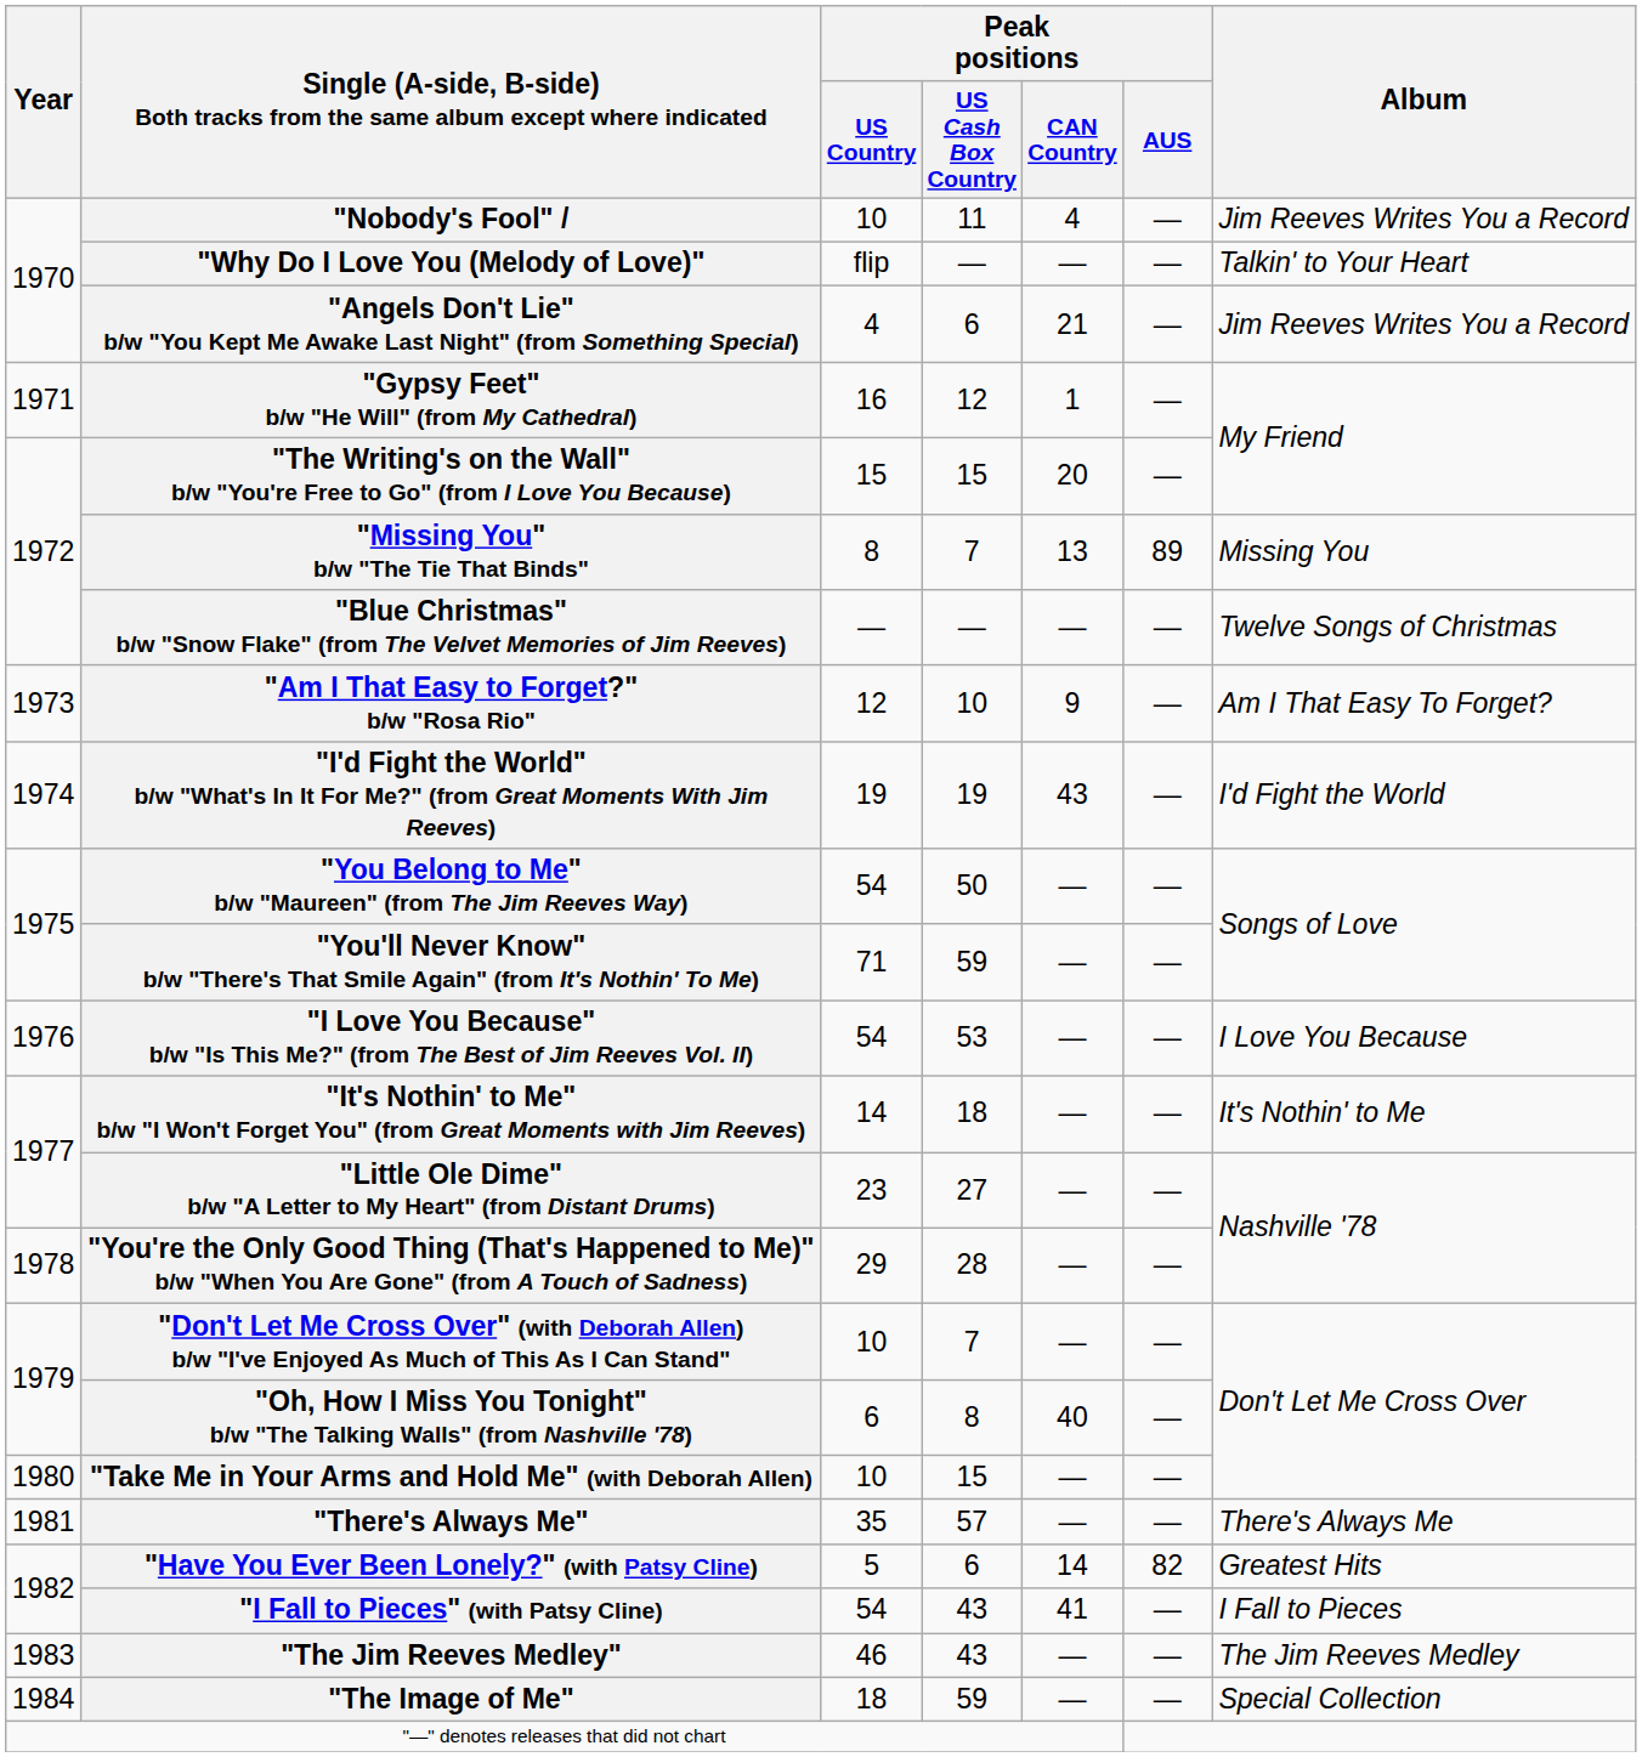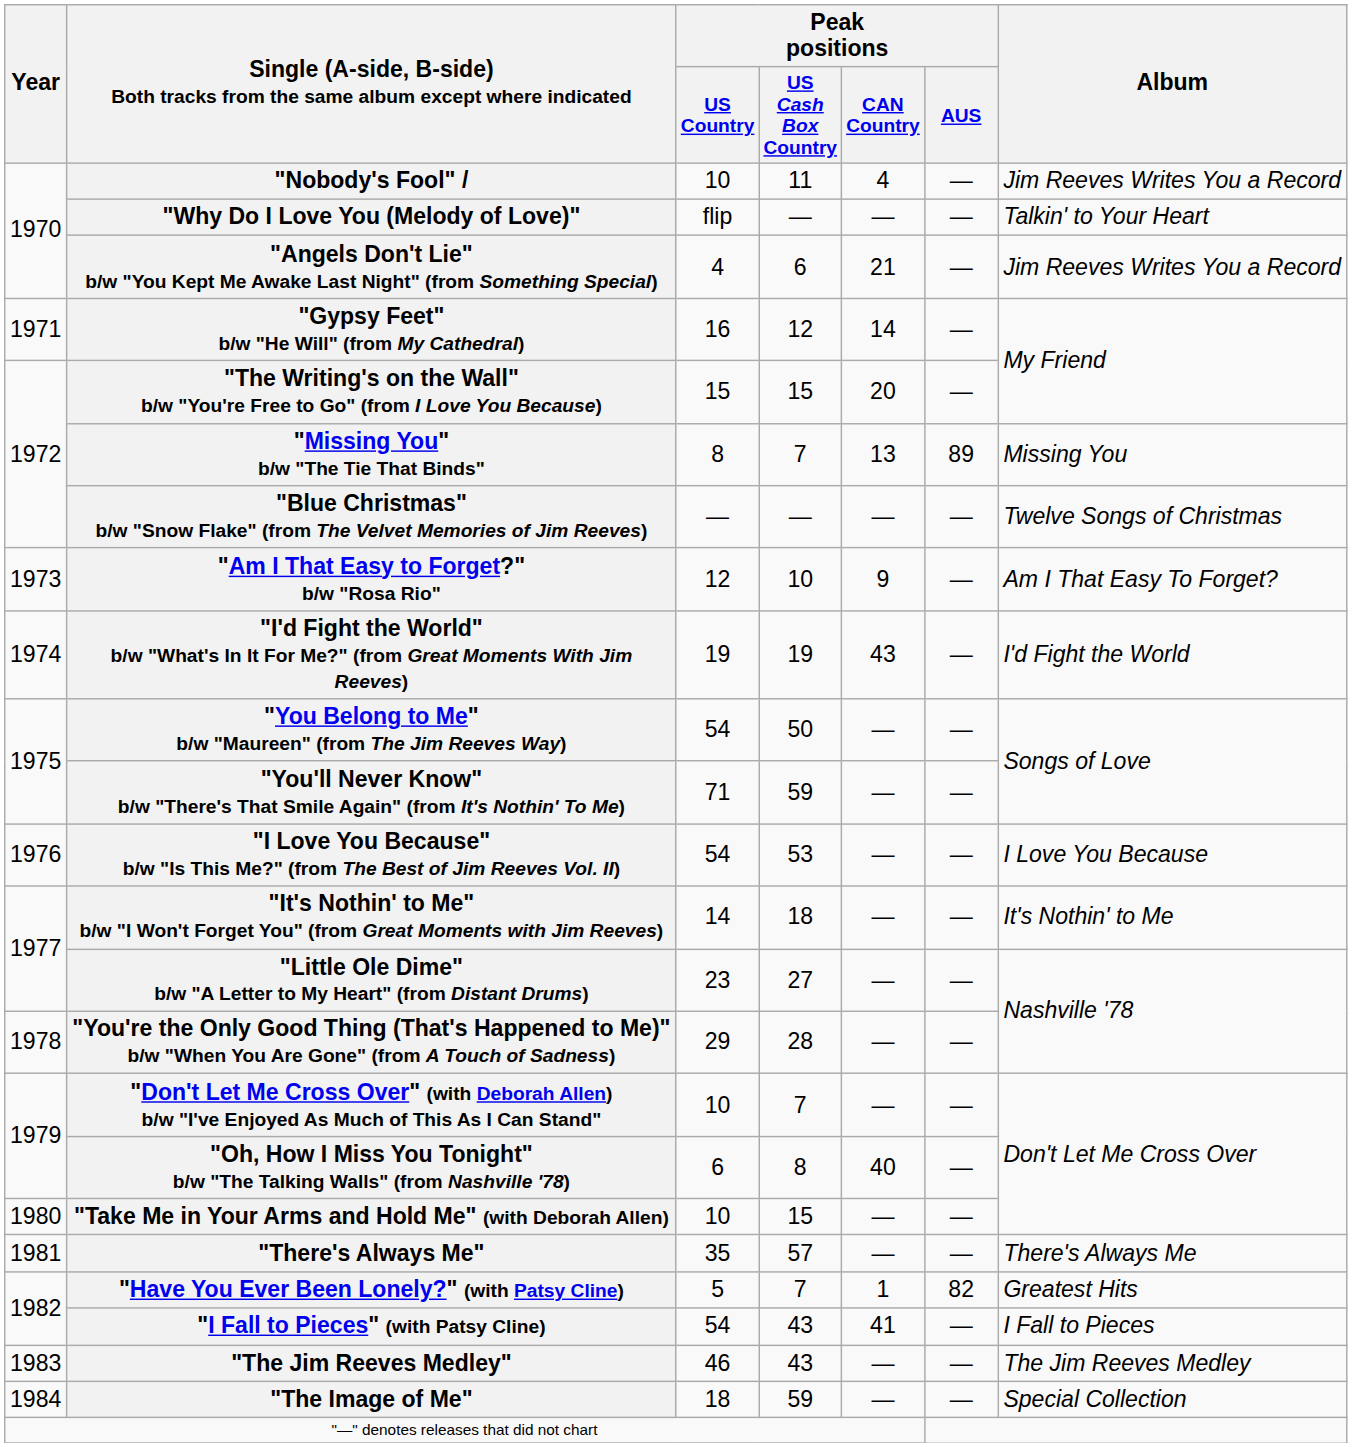"Gypsy Feet" b/w "He Will" (from My Cathedral) | Peak positions / CAN Country: 1 -> 14
"Have You Ever Been Lonely?" (with Patsy Cline) | Peak positions / US Cash Box Country: 6 -> 7
"Have You Ever Been Lonely?" (with Patsy Cline) | Peak positions / CAN Country: 14 -> 1
